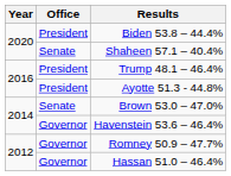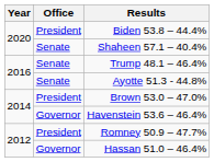Trump 48.1 – 46.4% | Office: President -> Senate
Ayotte 51.3 - 44.8% | Office: President -> Senate
Brown 53.0 – 47.0% | Office: Senate -> President
Romney 50.9 – 47.7% | Office: Governor -> President
